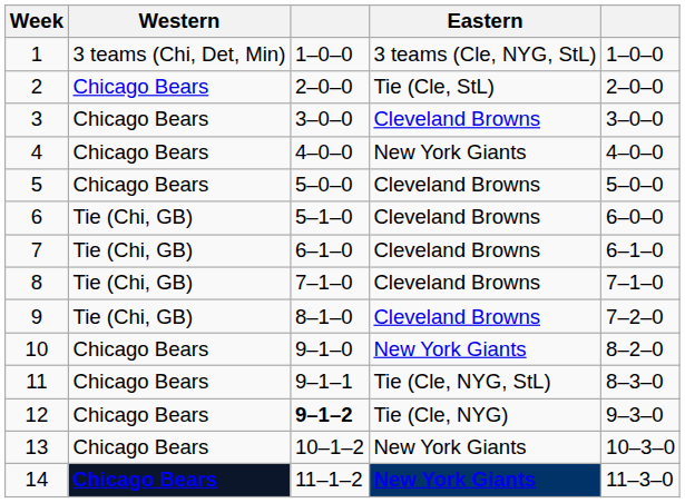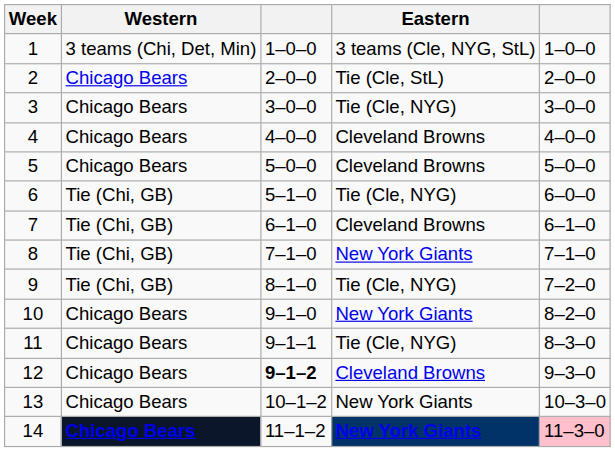3 | Eastern: Cleveland Browns -> Tie (Cle, NYG)
4 | Eastern: New York Giants -> Cleveland Browns
6 | Eastern: Cleveland Browns -> Tie (Cle, NYG)
8 | Eastern: Cleveland Browns -> New York Giants
9 | Eastern: Cleveland Browns -> Tie (Cle, NYG)
11 | Eastern: Tie (Cle, NYG, StL) -> Tie (Cle, NYG)
12 | Eastern: Tie (Cle, NYG) -> Cleveland Browns
14 | column 5: no background -> pink background
